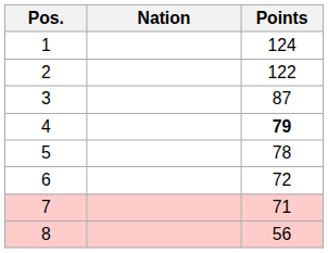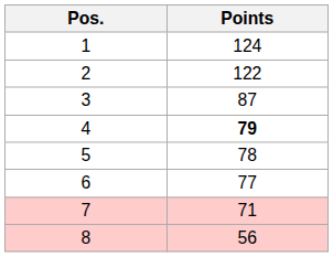- column: Nation
6 | Points: 72 -> 77
